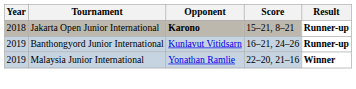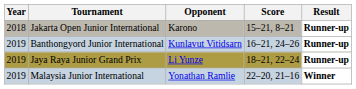Jakarta Open Junior International | Opponent: bold -> normal
+ row: 2019 | Jaya Raya Junior Grand Prix | Li Yunze | 18–21, 22–24 | Runner-up
